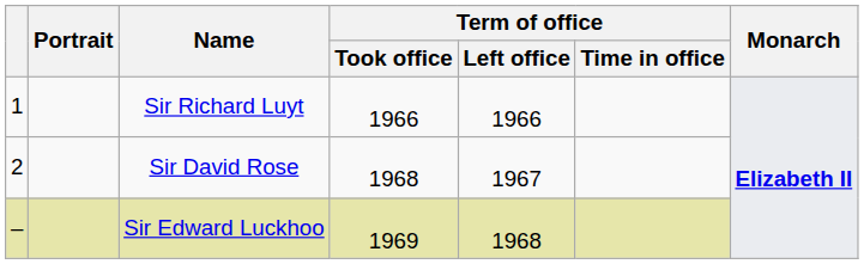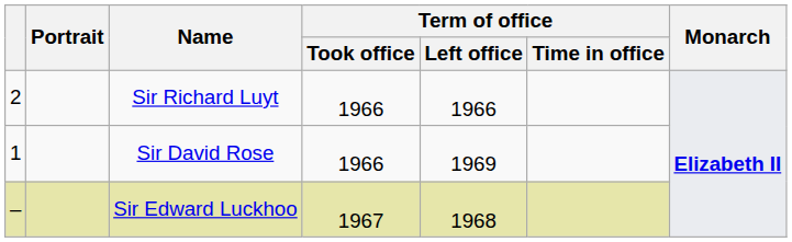Sir Richard Luyt | column 1: 1 -> 2
Sir David Rose | column 1: 2 -> 1
Sir David Rose | Term of office / Took office: 1968 -> 1966
Sir David Rose | Term of office / Left office: 1967 -> 1969
Sir Edward Luckhoo | Term of office / Took office: 1969 -> 1967
